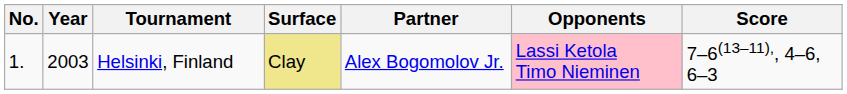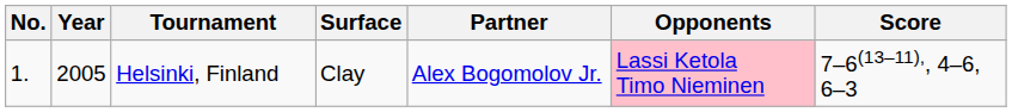Helsinki, Finland | Year: 2003 -> 2005
Helsinki, Finland | Surface: khaki background -> no background
